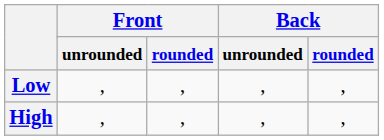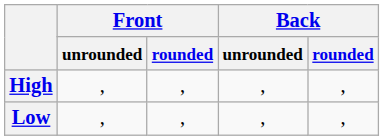rows swapped: High <-> Low
